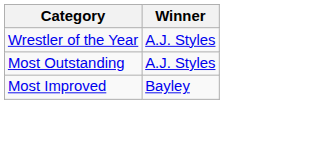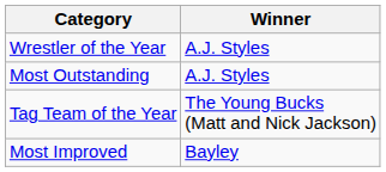+ row: Tag Team of the Year | The Young Bucks (Matt and Nick Jackson)
